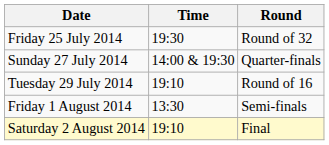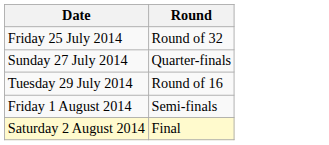- column: Time | 19:30 | 14:00 & 19:30 | 19:10 | 13:30 | 19:10
